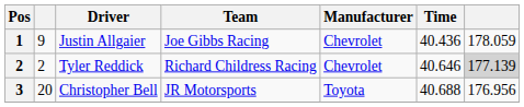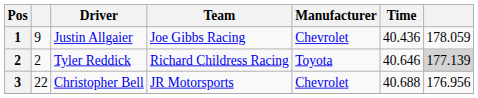Tyler Reddick | Manufacturer: Chevrolet -> Toyota
Christopher Bell | column 2: 20 -> 22
Christopher Bell | Manufacturer: Toyota -> Chevrolet
